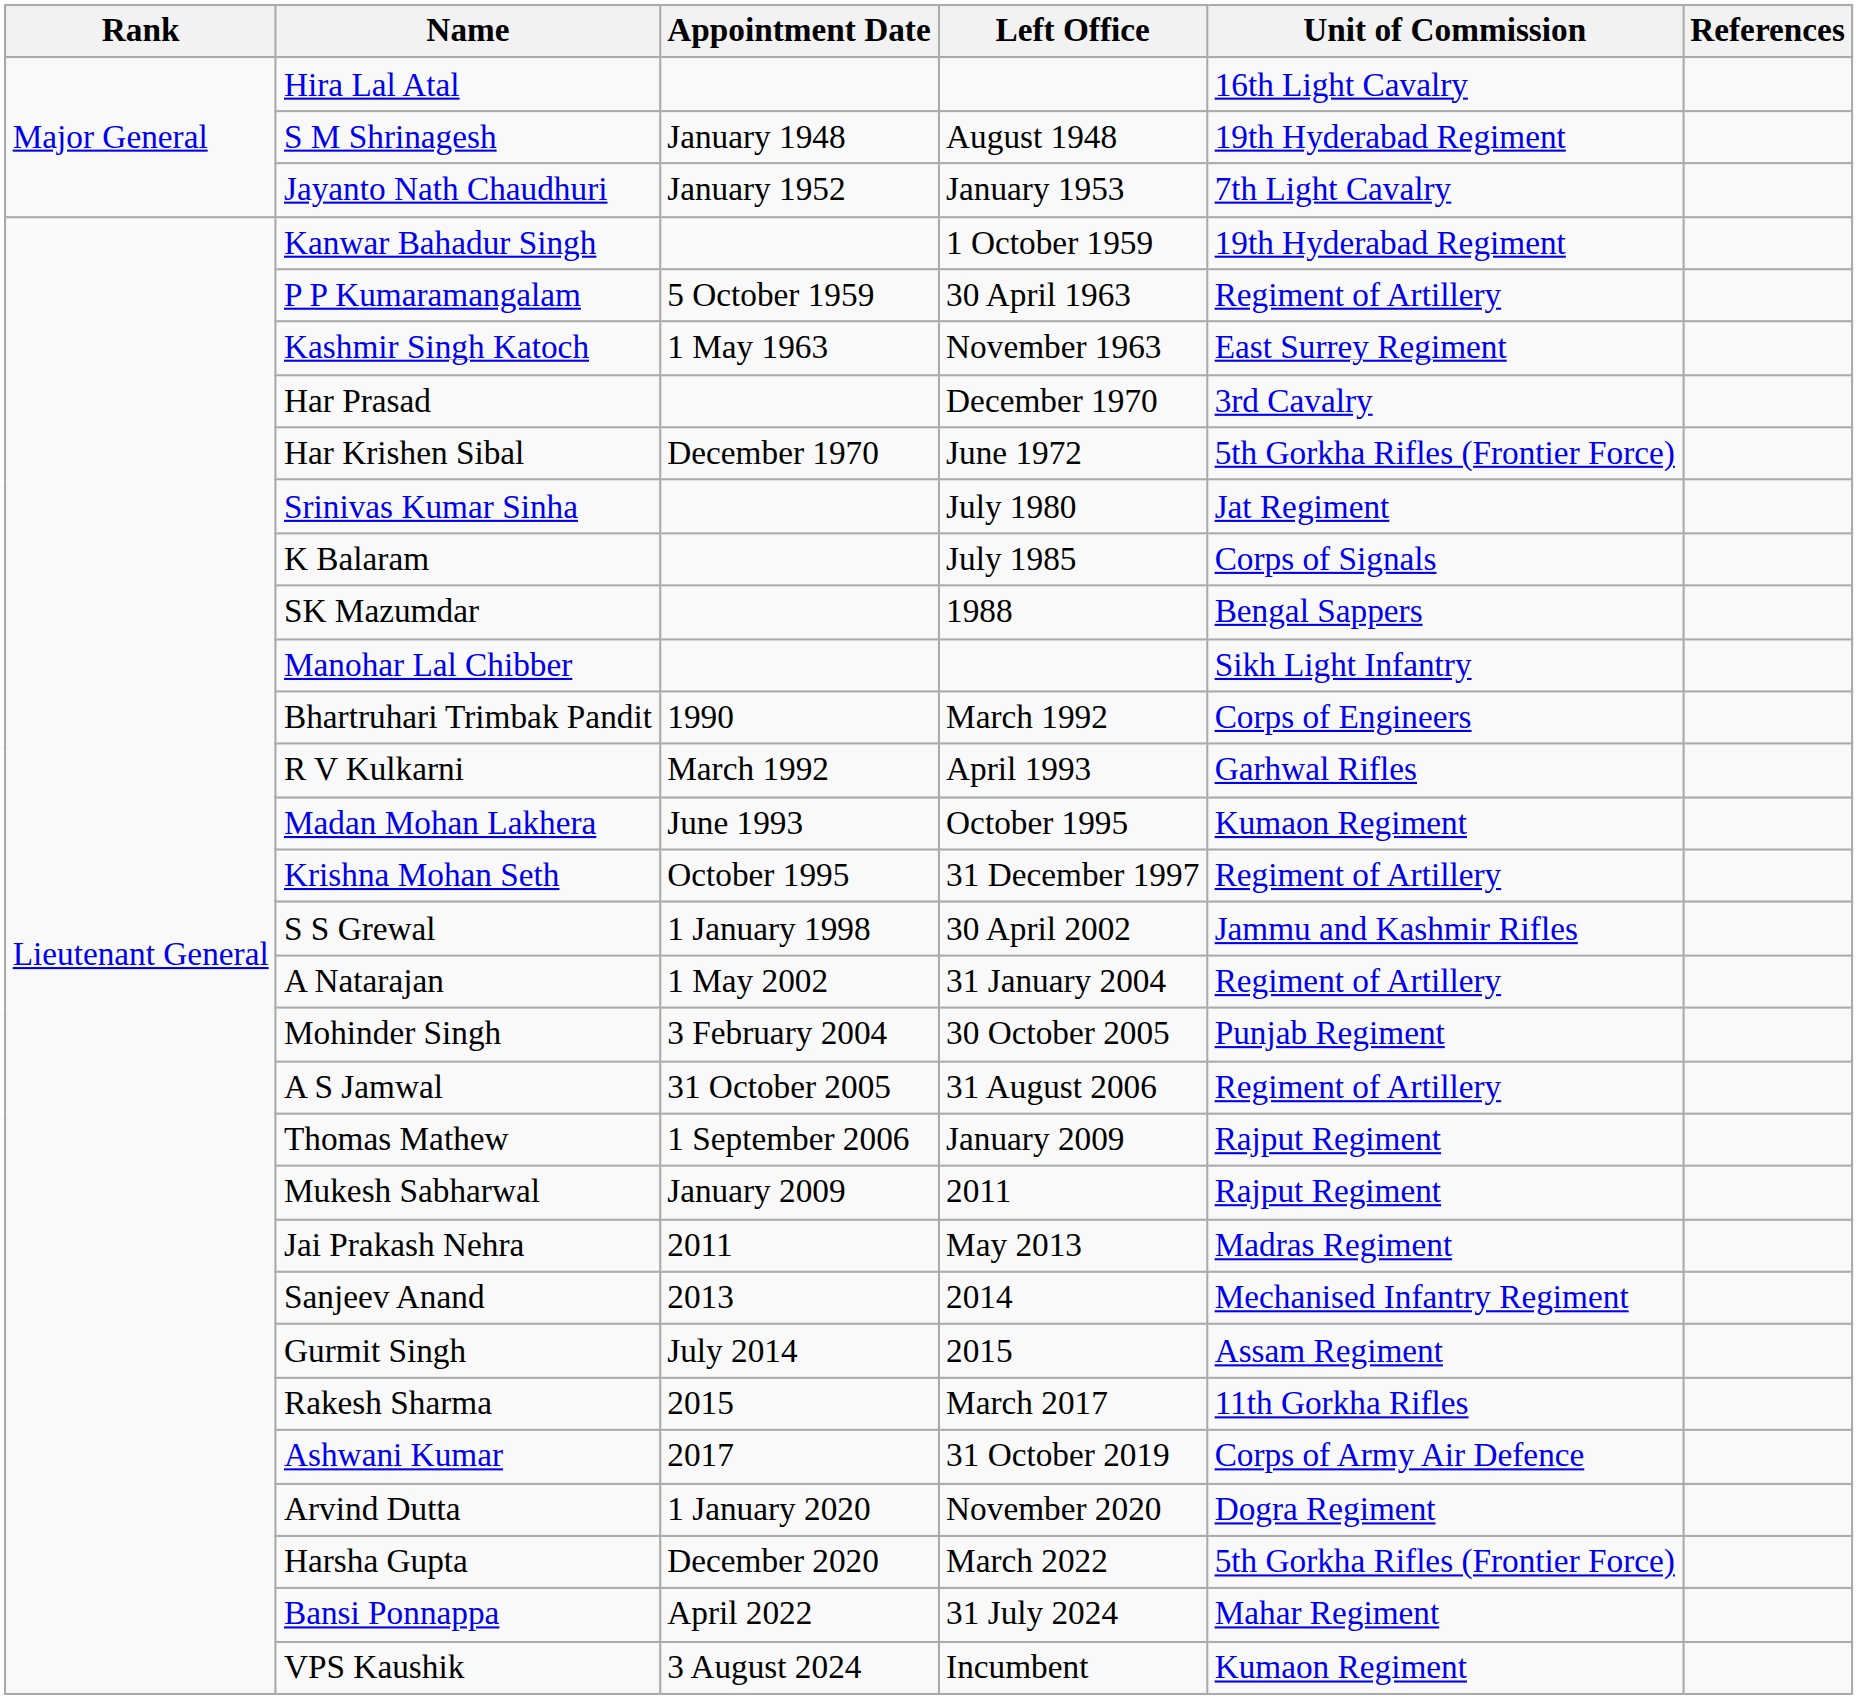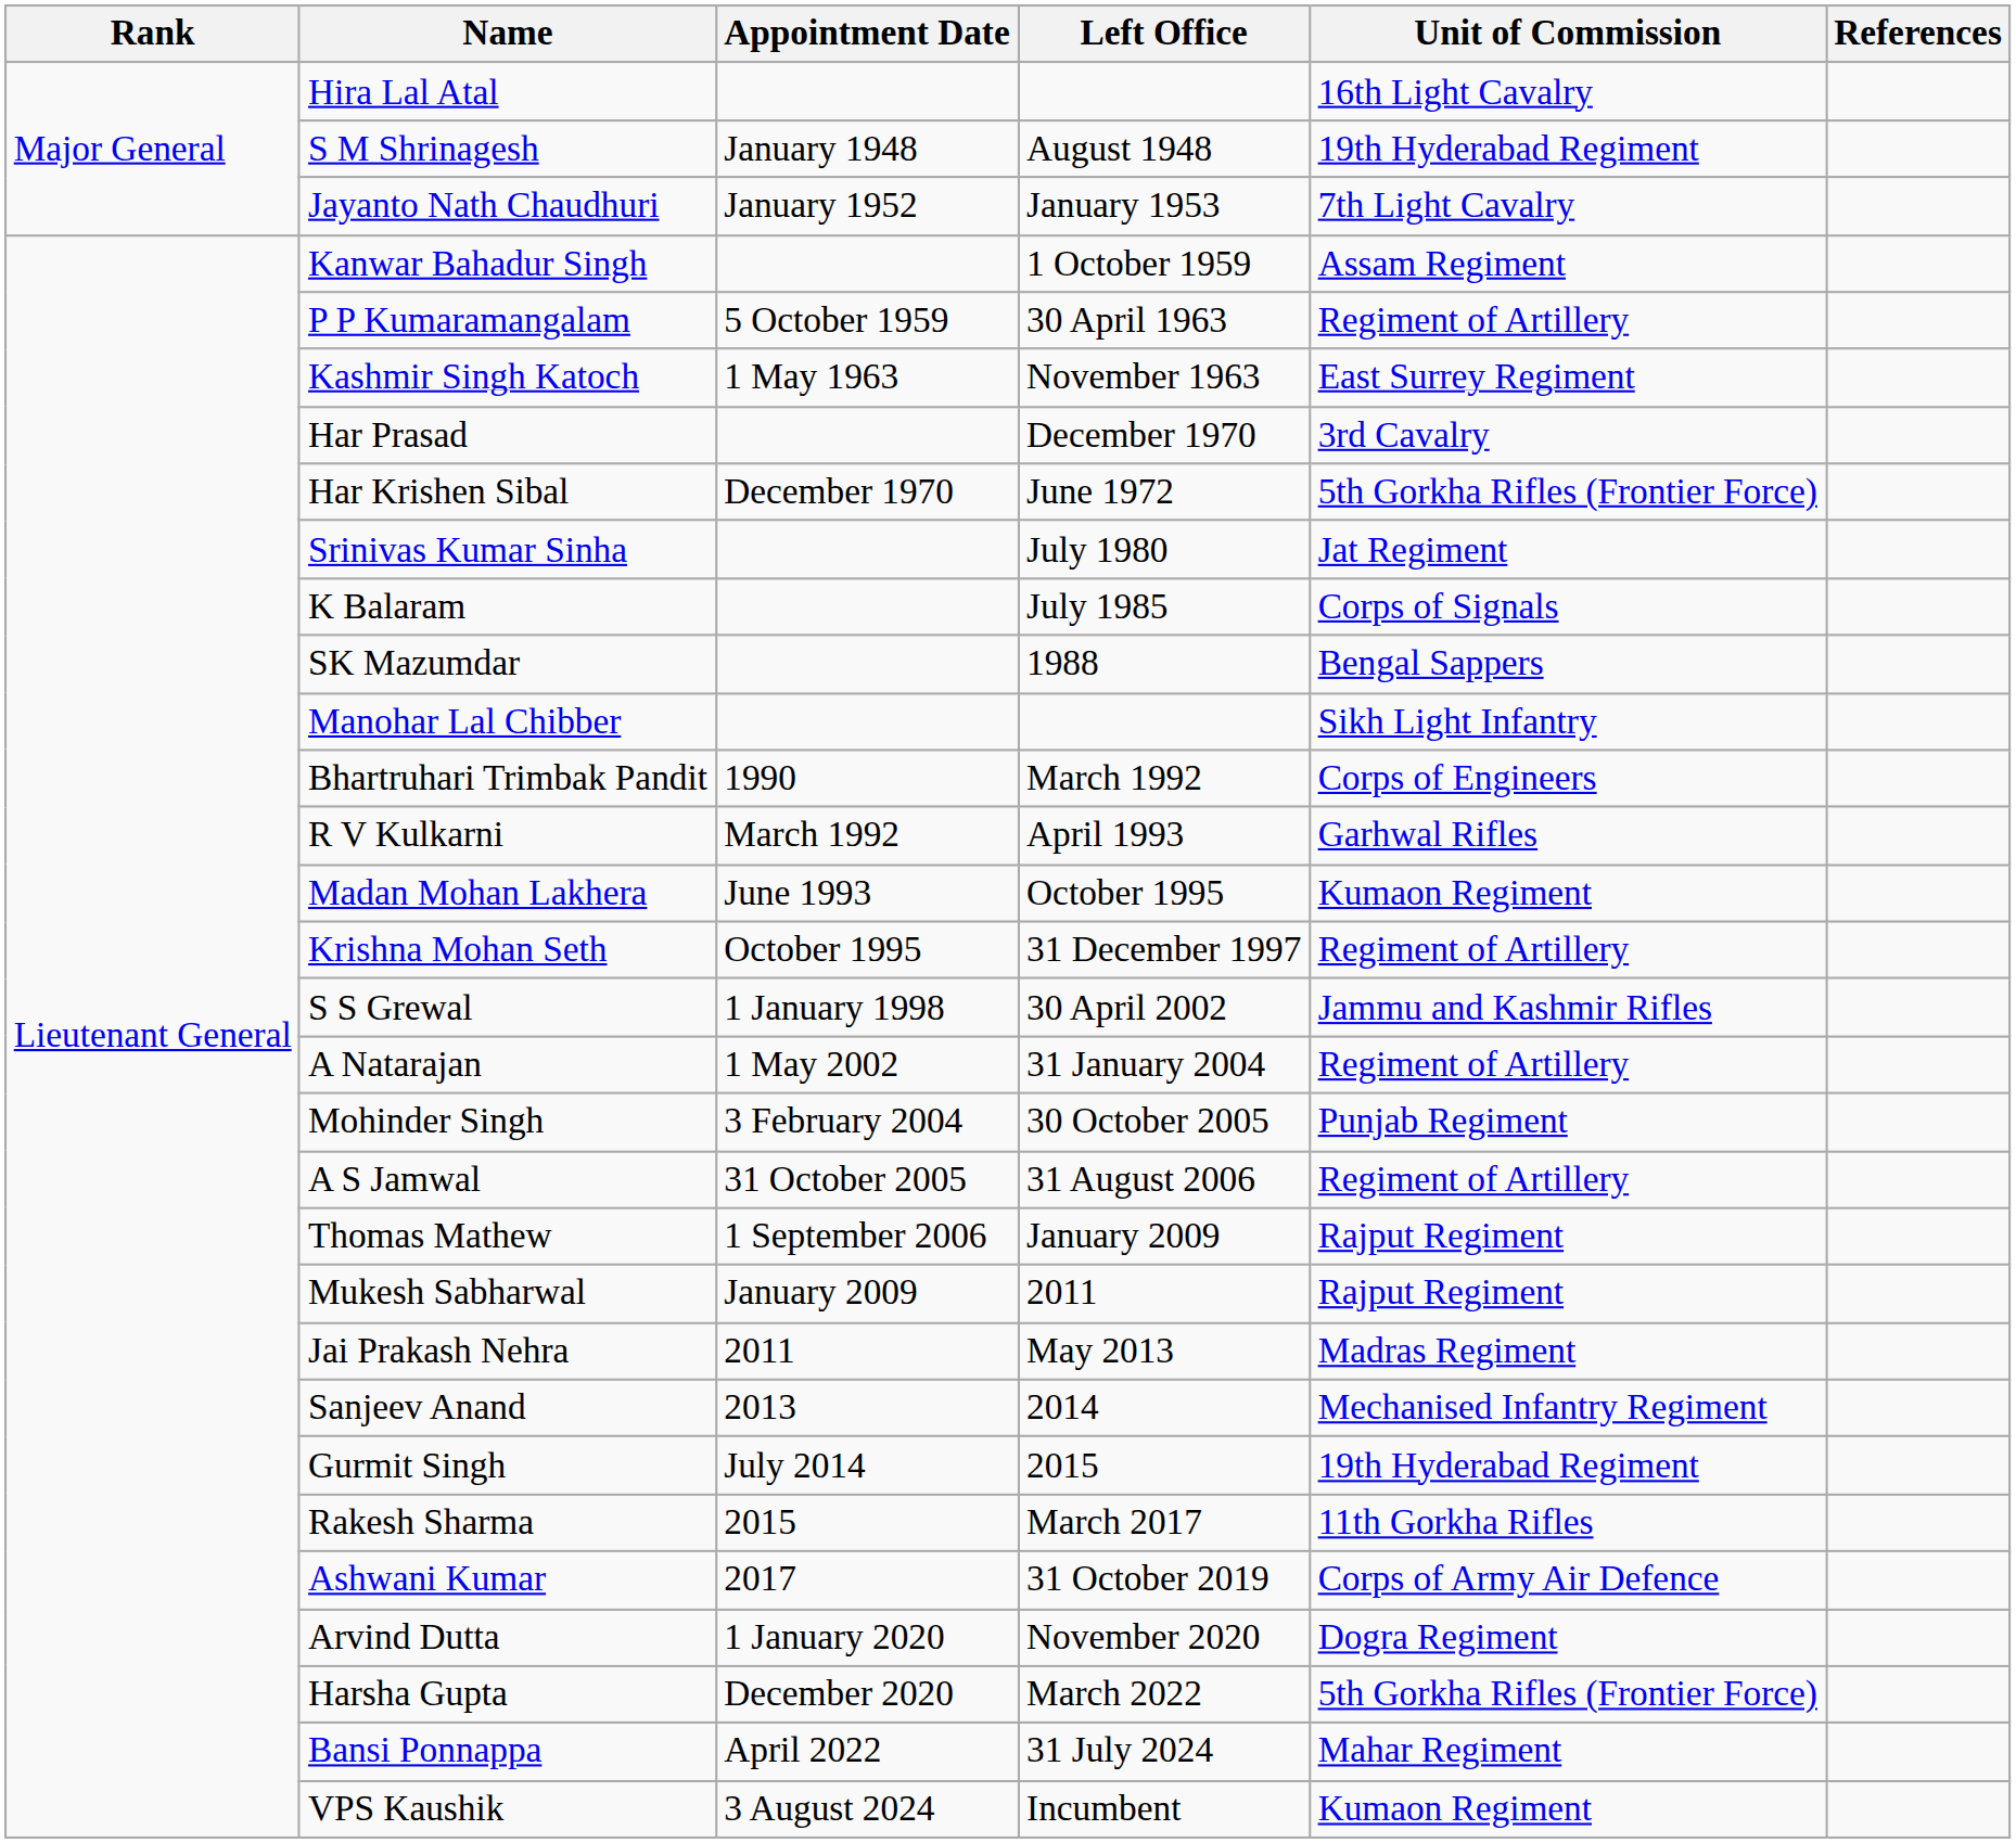Kanwar Bahadur Singh | Unit of Commission: 19th Hyderabad Regiment -> Assam Regiment
Gurmit Singh | Unit of Commission: Assam Regiment -> 19th Hyderabad Regiment
